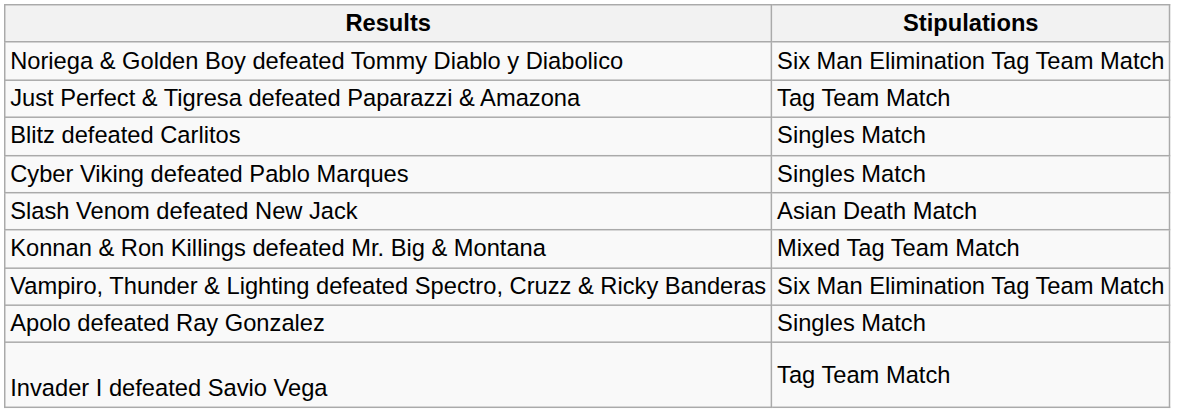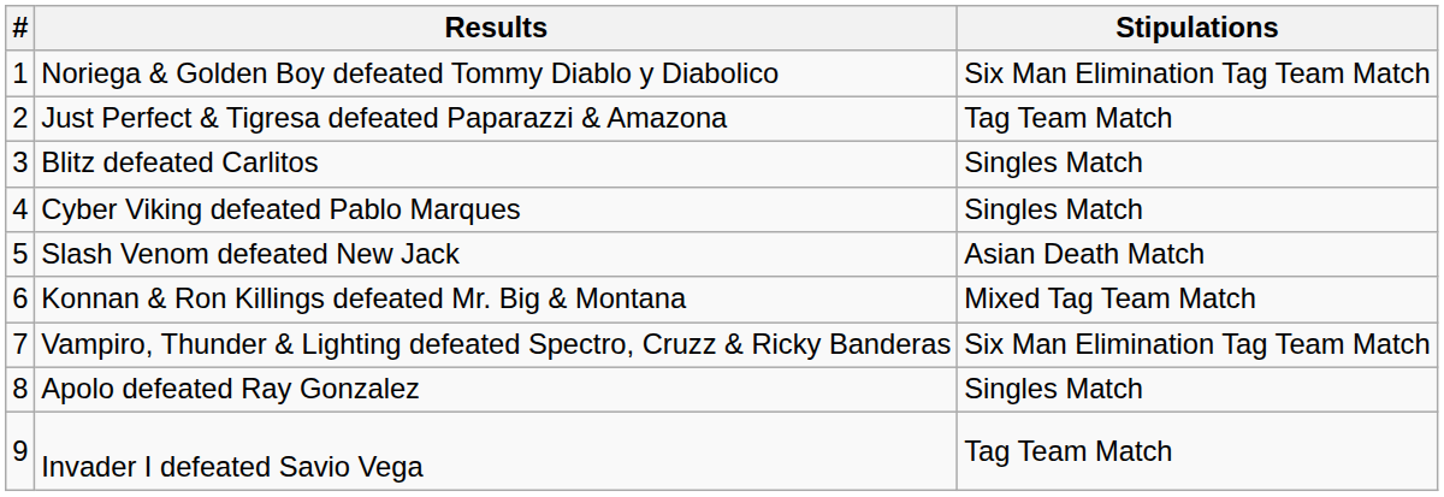+ column: # | 1 | 2 | 3 | 4 | 5 | 6 | 7 | 8 | 9
